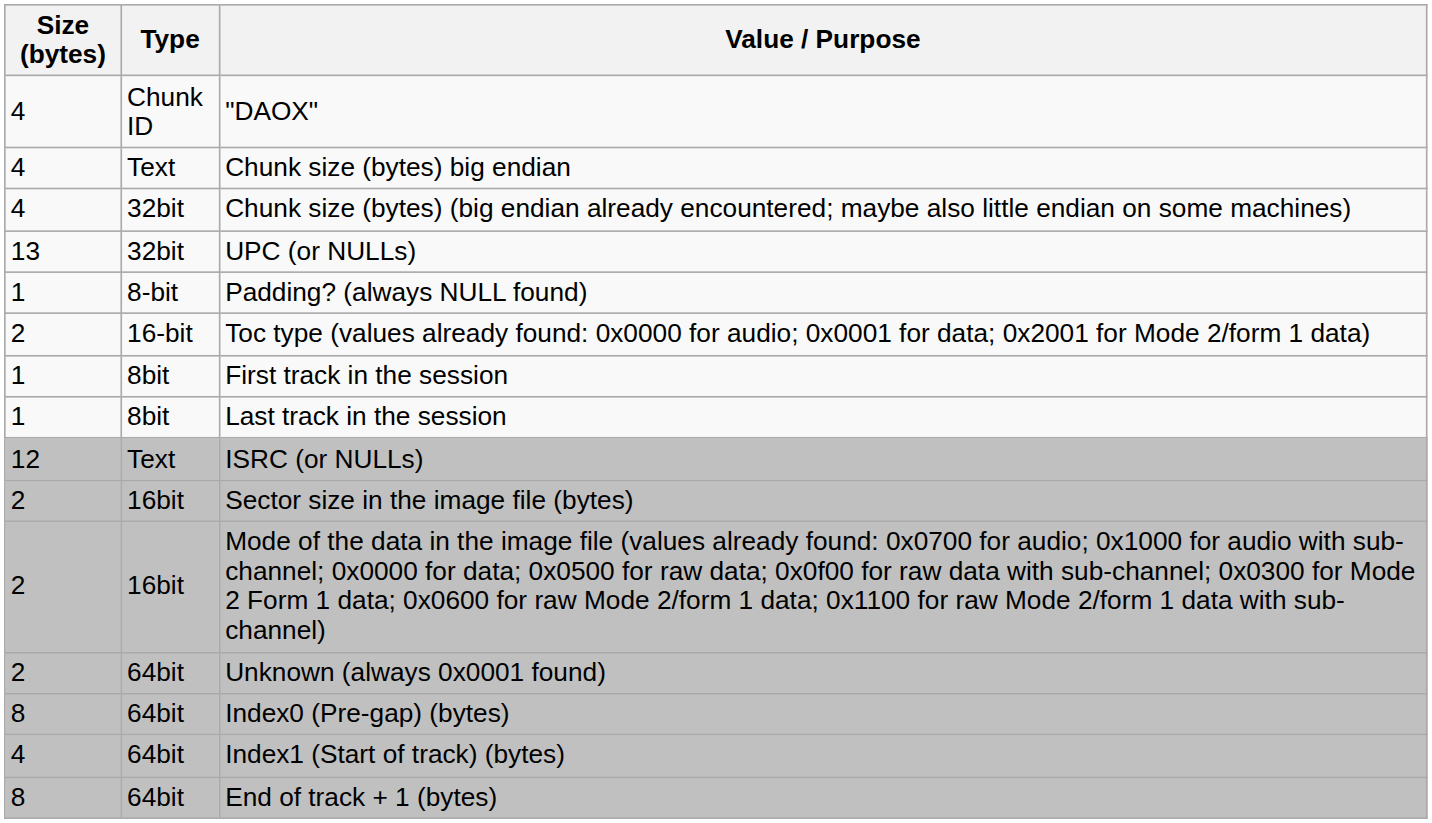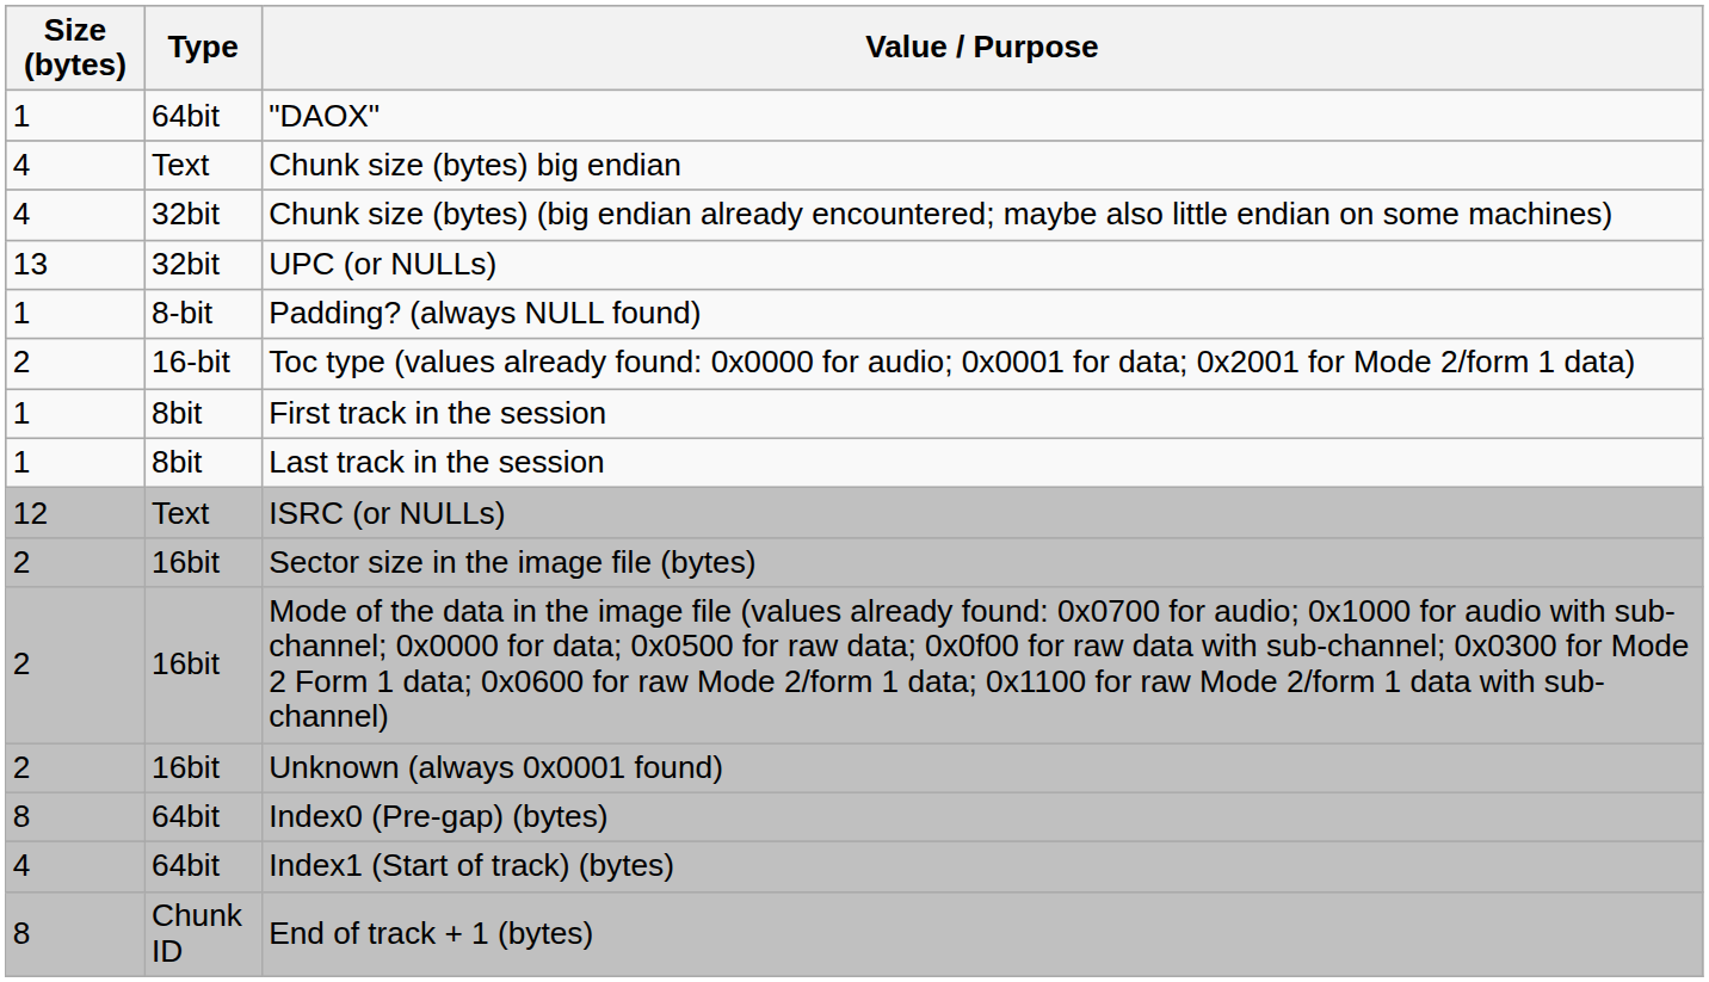"DAOX" | Size (bytes): 4 -> 1
"DAOX" | Type: Chunk ID -> 64bit
Unknown (always 0x0001 found) | Type: 64bit -> 16bit
End of track + 1 (bytes) | Type: 64bit -> Chunk ID
